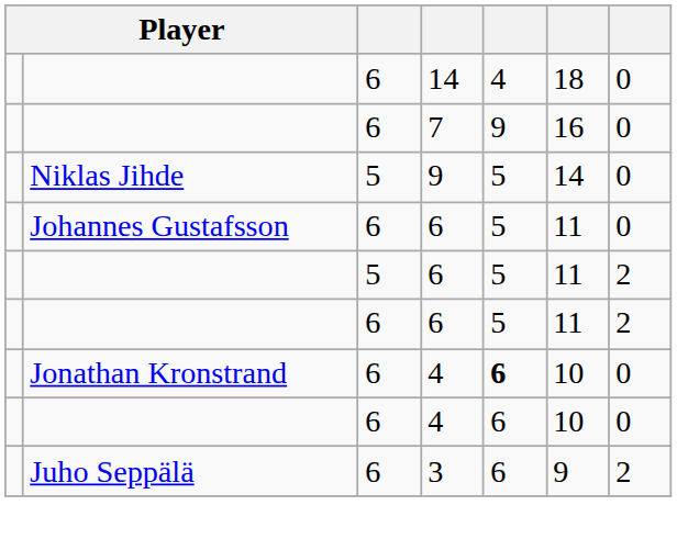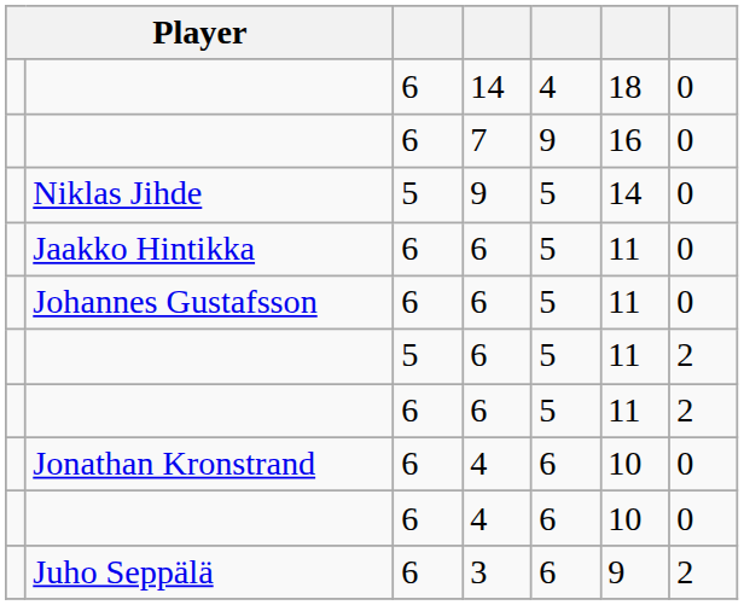+ row: Jaakko Hintikka | 6 | 6 | 5 | 11 | 0
Jonathan Kronstrand | column 5: bold -> normal
